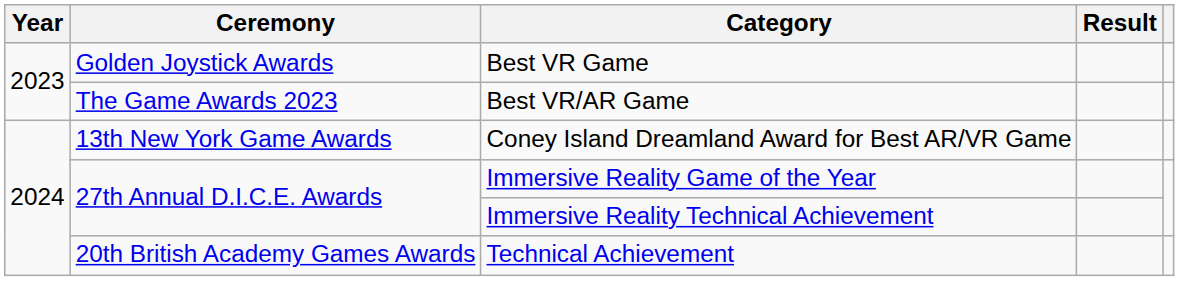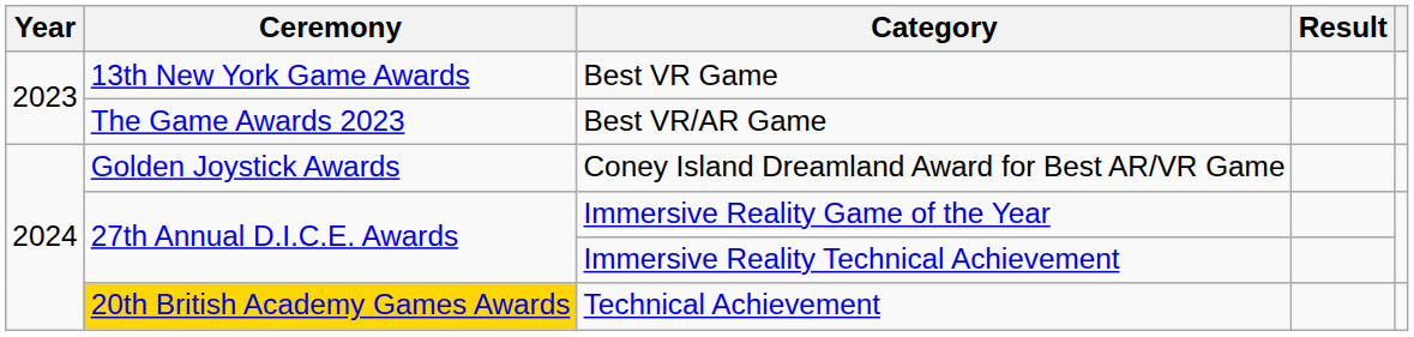Best VR Game | Ceremony: Golden Joystick Awards -> 13th New York Game Awards
Coney Island Dreamland Award for Best AR/VR Game | Ceremony: 13th New York Game Awards -> Golden Joystick Awards
Technical Achievement | Ceremony: no background -> gold background
